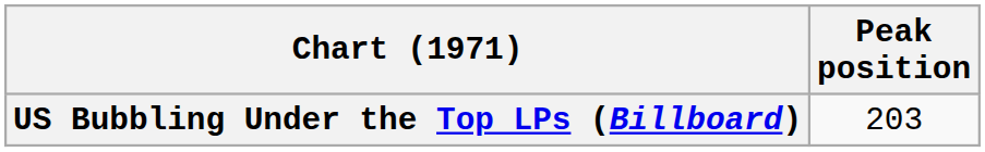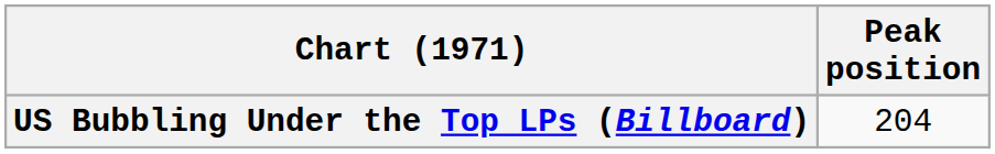US Bubbling Under the Top LPs (Billboard) | Peak position: 203 -> 204
